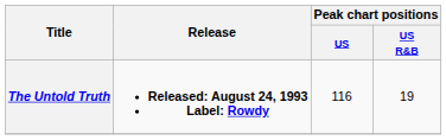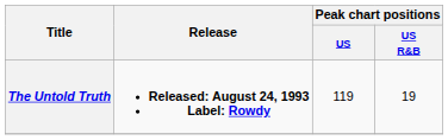The Untold Truth | Peak chart positions / US: 116 -> 119
